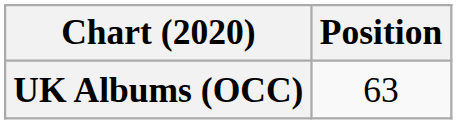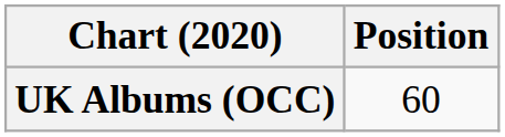UK Albums (OCC) | Position: 63 -> 60
